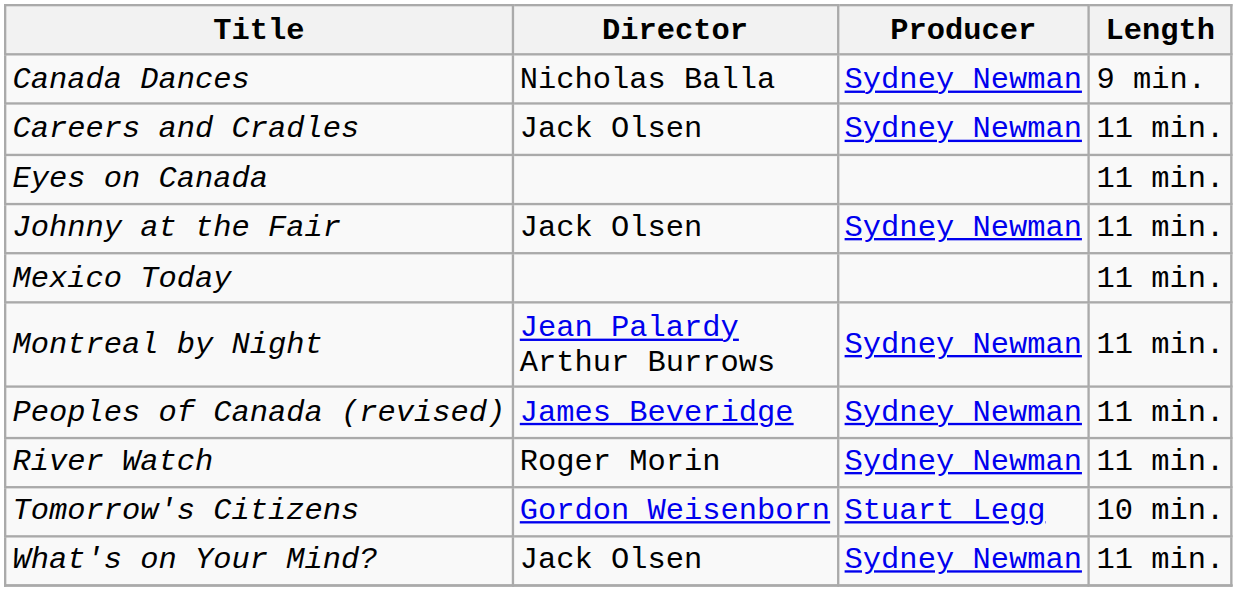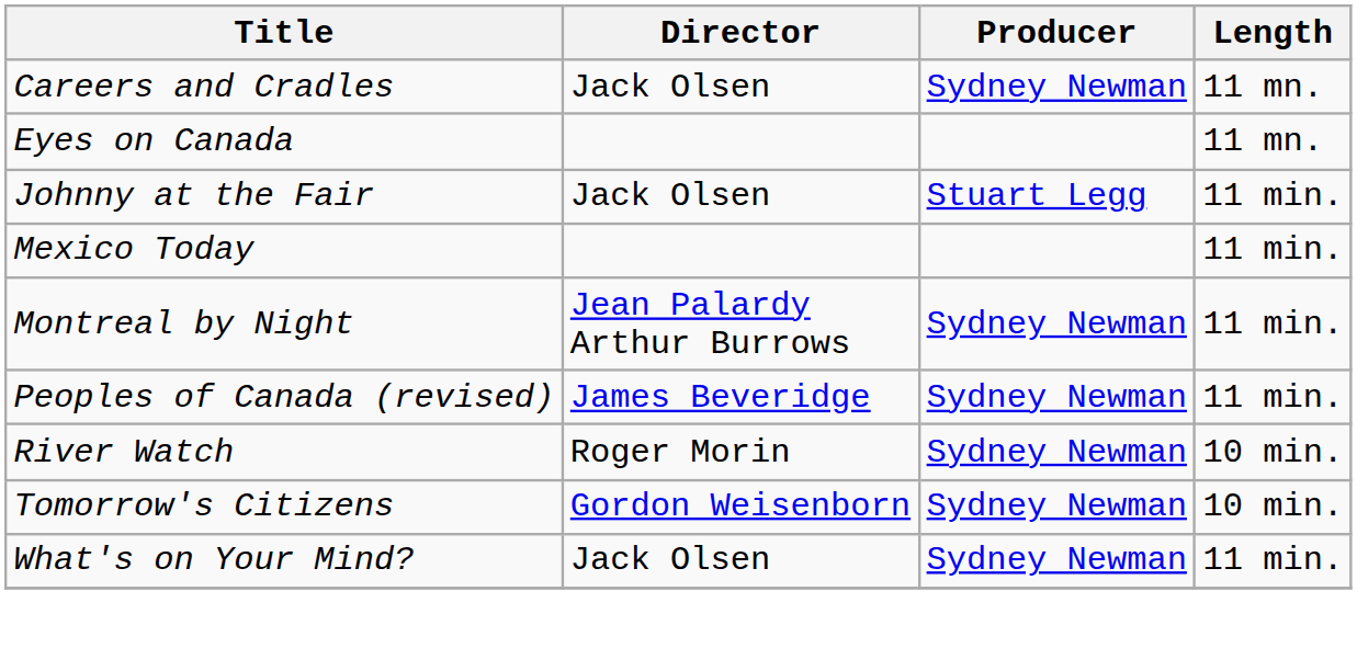- row: Canada Dances | Nicholas Balla | Sydney Newman | 9 min.
Careers and Cradles | Length: 11 min. -> 11 mn.
Eyes on Canada | Length: 11 min. -> 11 mn.
Johnny at the Fair | Producer: Sydney Newman -> Stuart Legg
River Watch | Length: 11 min. -> 10 min.
Tomorrow's Citizens | Producer: Stuart Legg -> Sydney Newman
